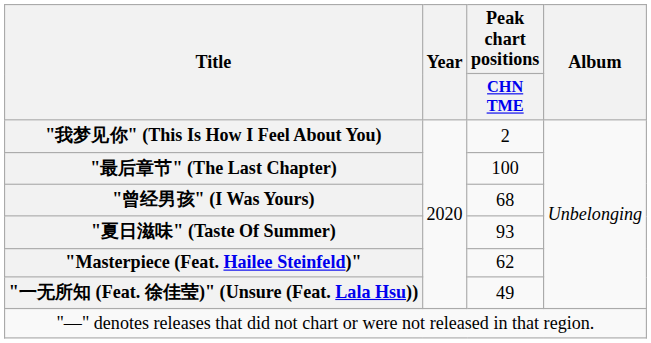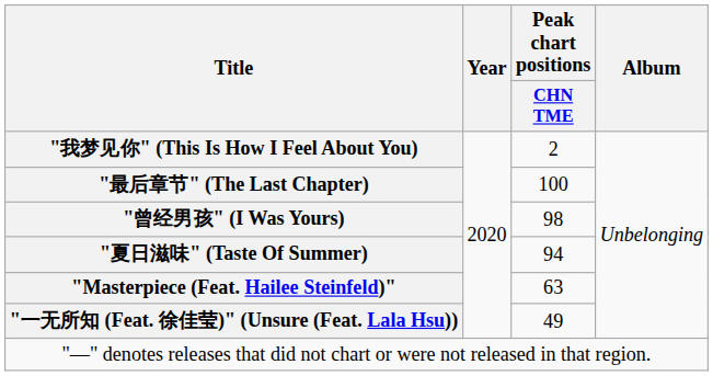"曾经男孩" (I Was Yours) | Peak chart positions / CHN TME: 68 -> 98
"夏日滋味" (Taste Of Summer) | Peak chart positions / CHN TME: 93 -> 94
"Masterpiece (Feat. Hailee Steinfeld)" | Peak chart positions / CHN TME: 62 -> 63
